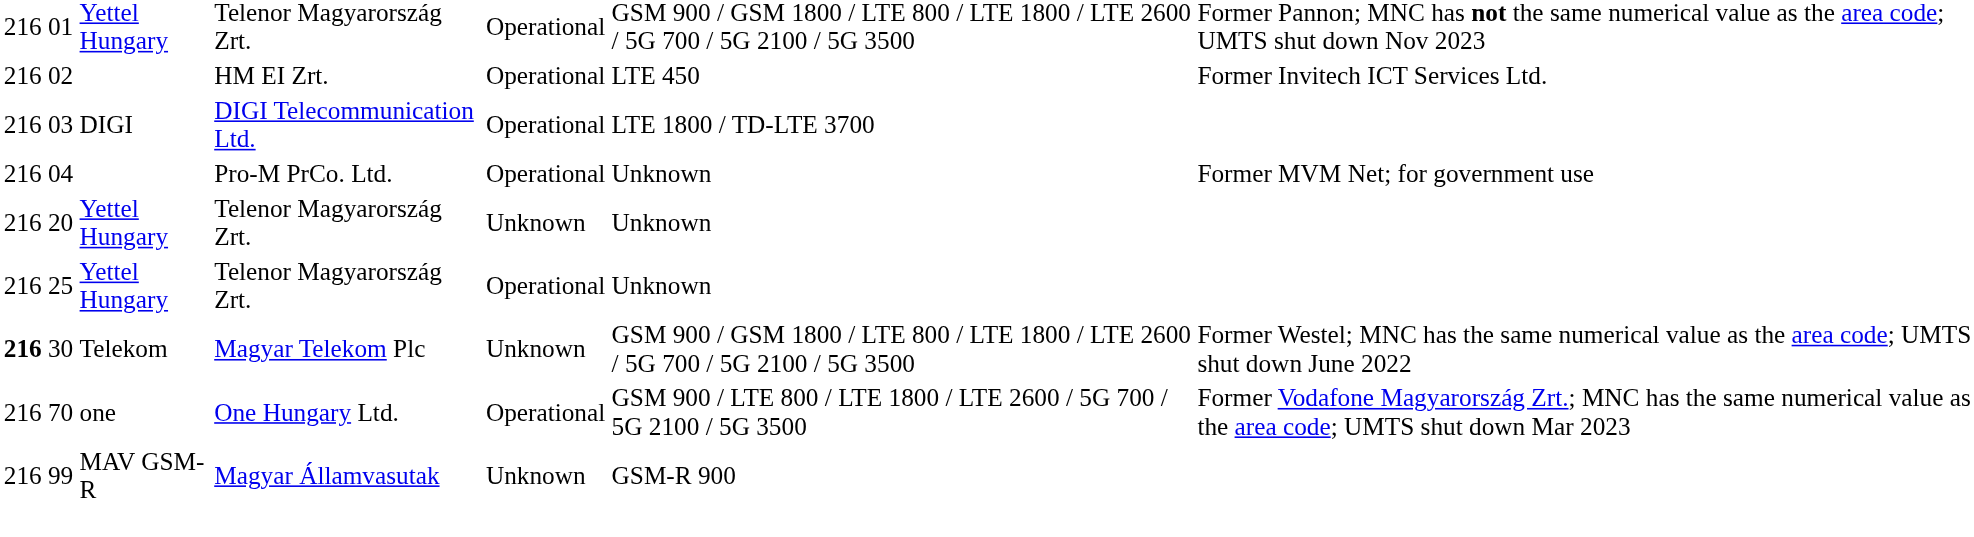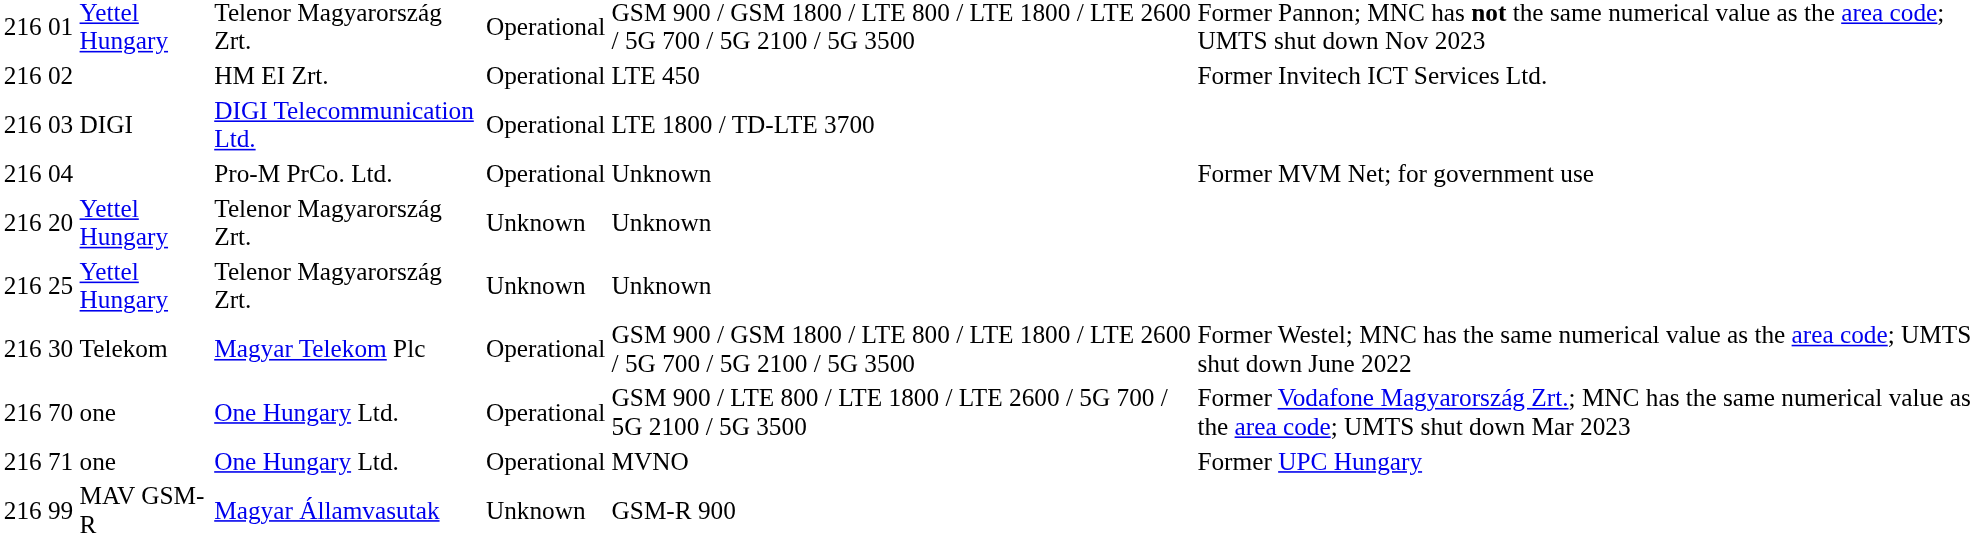25 | column 5: Operational -> Unknown
30 | column 1: bold -> normal
30 | column 5: Unknown -> Operational
+ row: 216 | 71 | one | One Hungary Ltd. | Operational | MVNO | Former UPC Hungary
